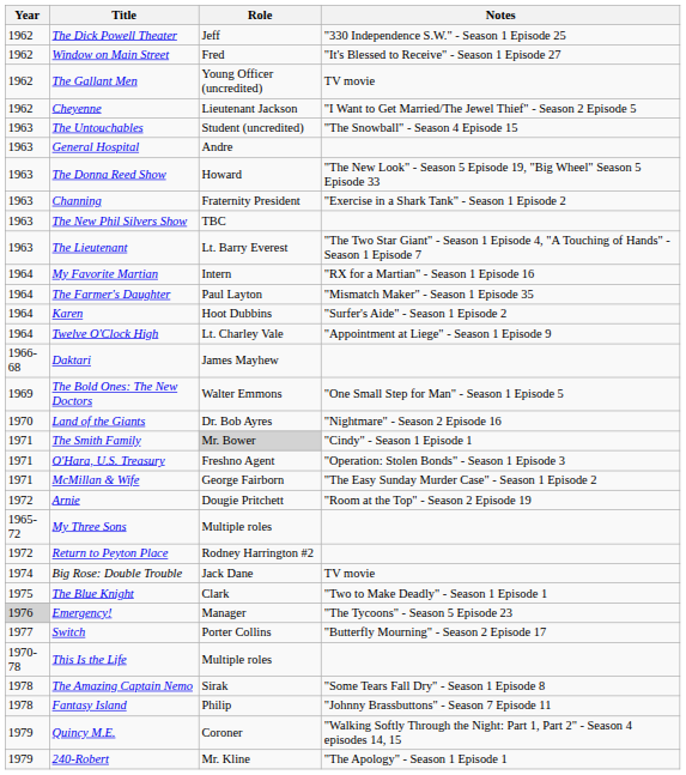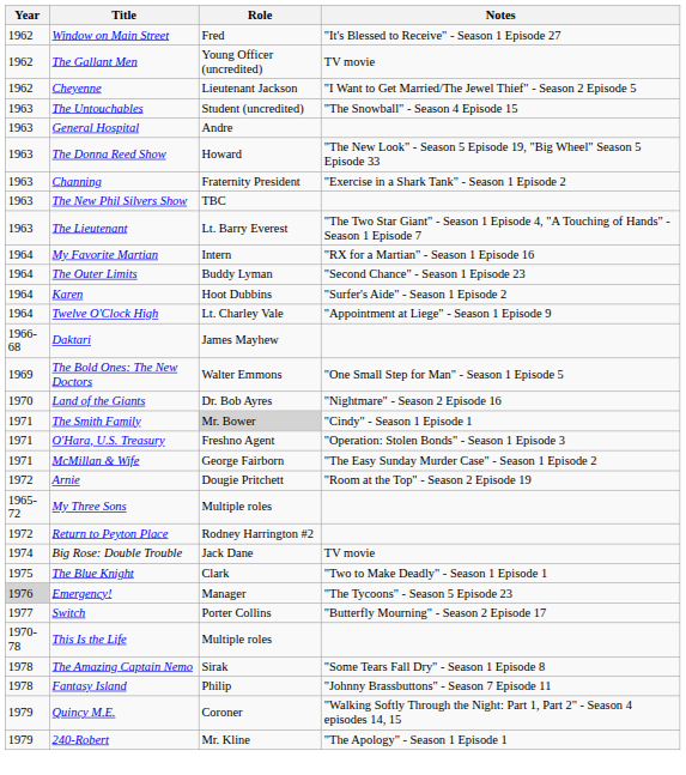- row: 1962 | The Dick Powell Theater | Jeff | "330 Independence S.W." - Season 1 Episode 25
+ row: 1964 | The Outer Limits | Buddy Lyman | "Second Chance" - Season 1 Episode 23
- row: 1964 | The Farmer's Daughter | Paul Layton | "Mismatch Maker" - Season 1 Episode 35
